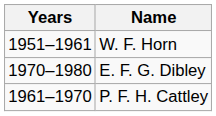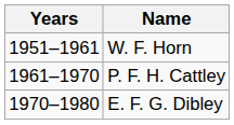rows swapped: P. F. H. Cattley <-> E. F. G. Dibley
